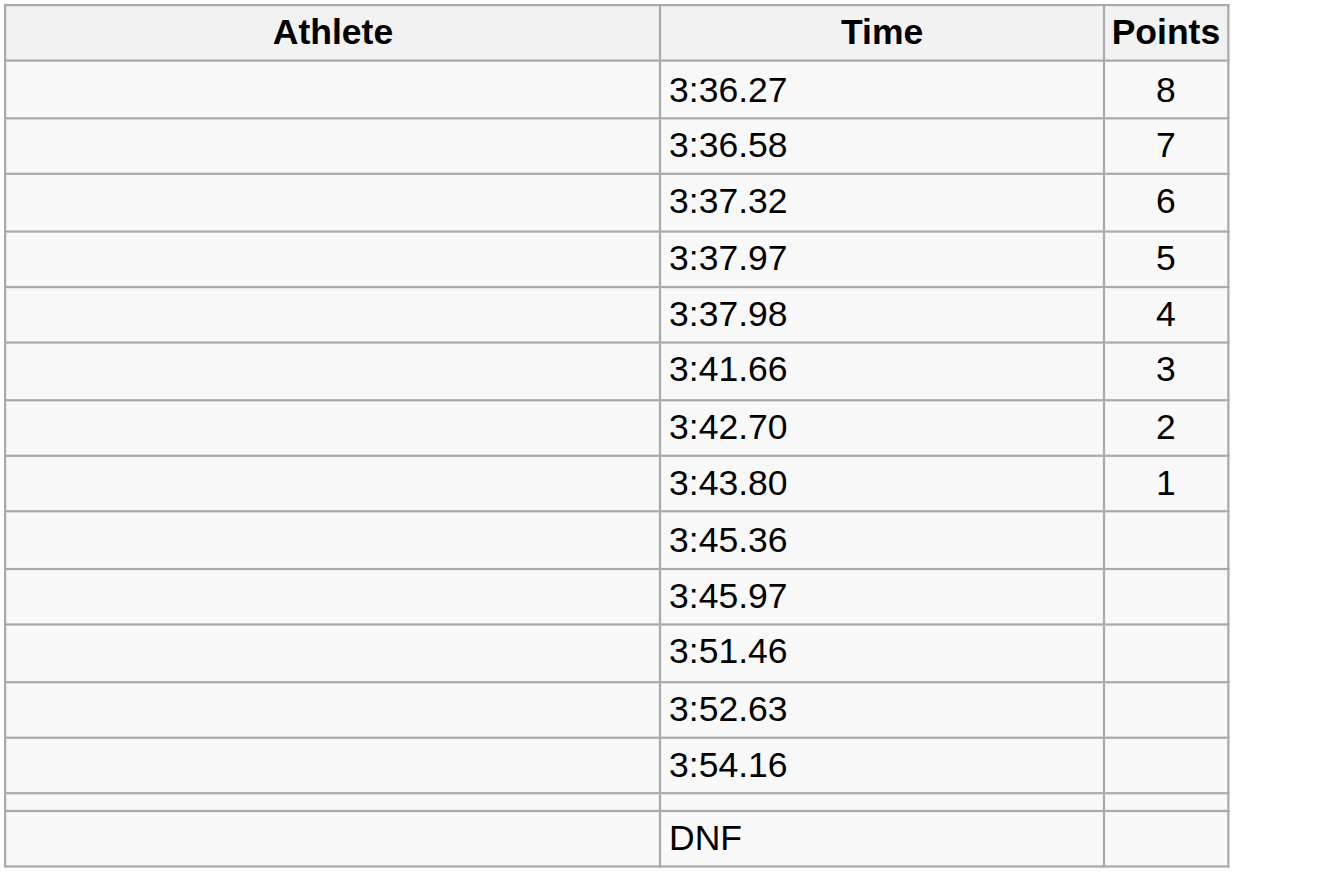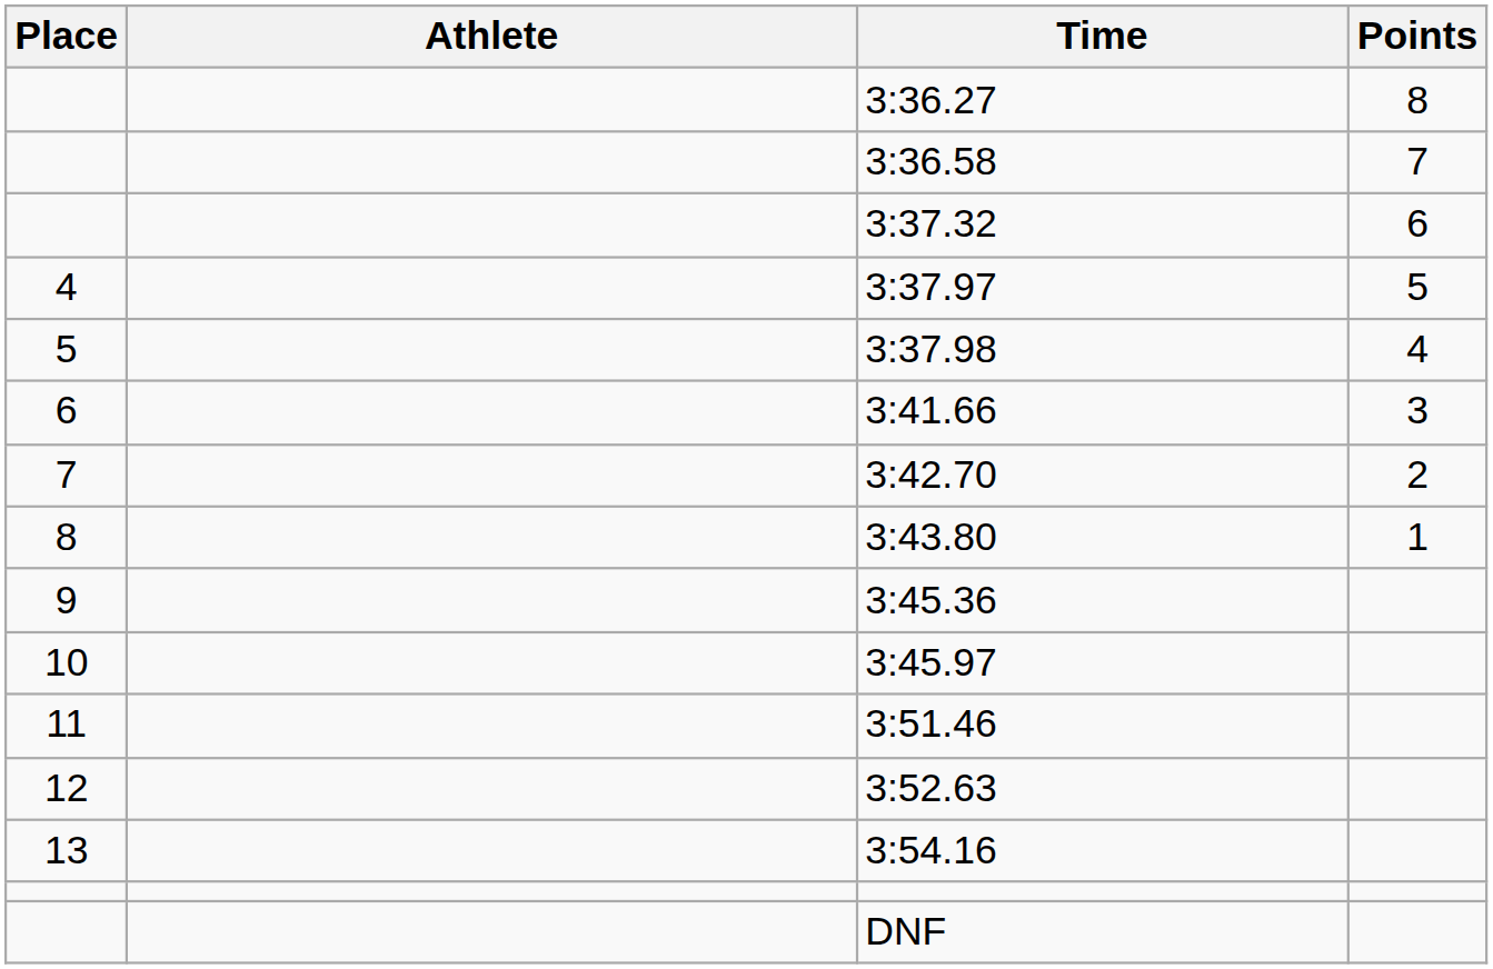+ column: Place | 4 | 5 | 6 | 7 | 8 | 9 | 10 | 11 | 12 | 13
